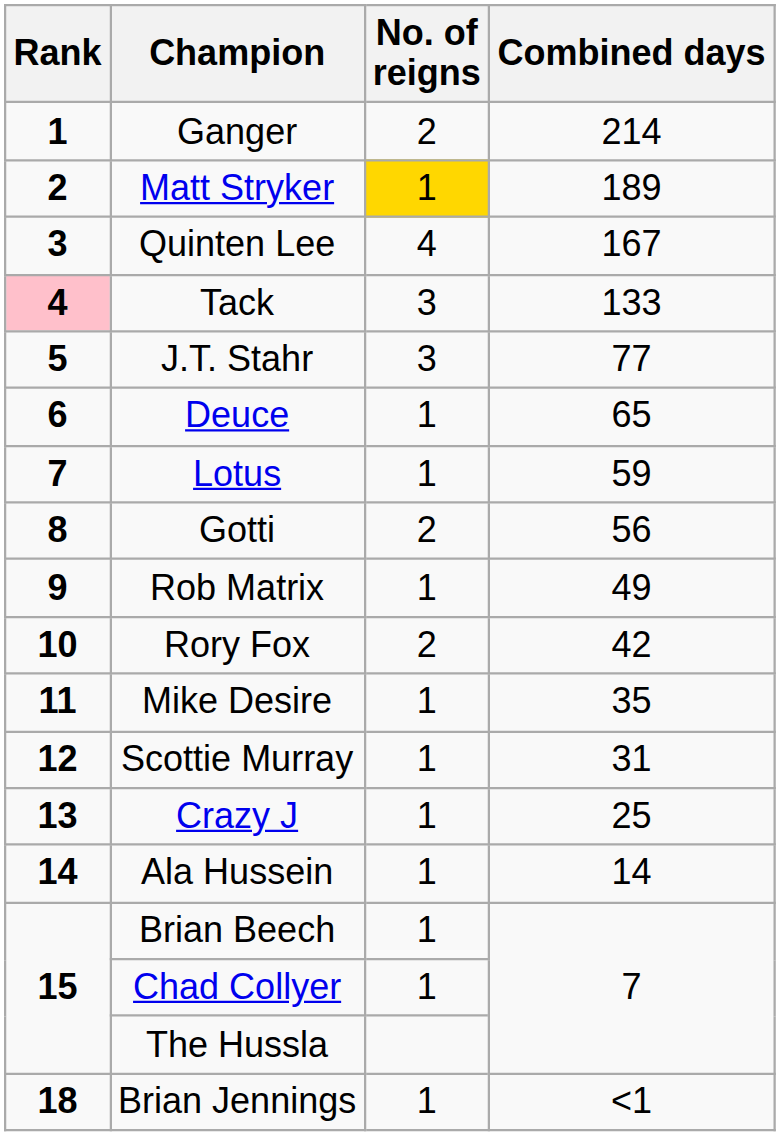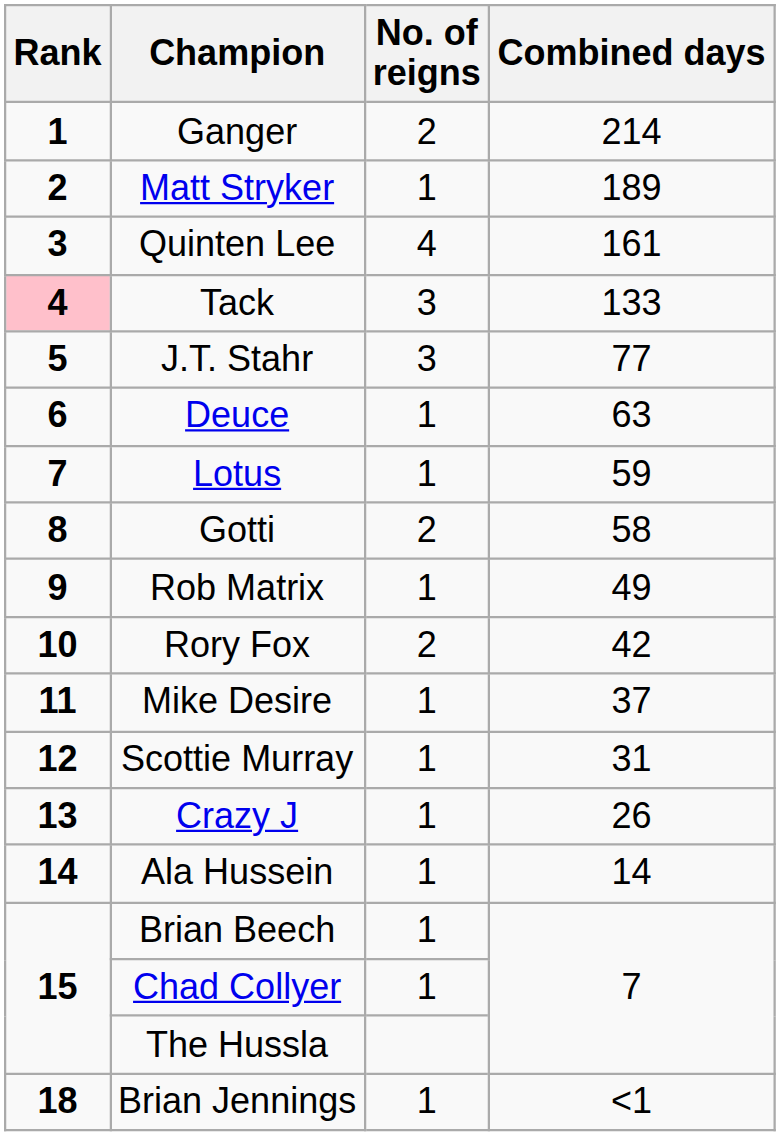Matt Stryker | No. of reigns: gold background -> no background
Quinten Lee | Combined days: 167 -> 161
Deuce | Combined days: 65 -> 63
Gotti | Combined days: 56 -> 58
Mike Desire | Combined days: 35 -> 37
Crazy J | Combined days: 25 -> 26
